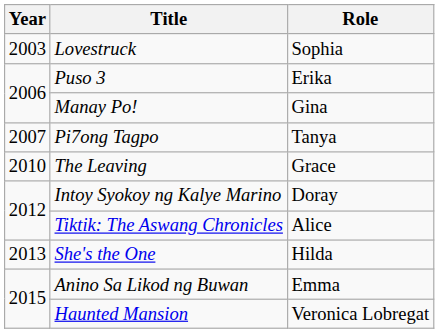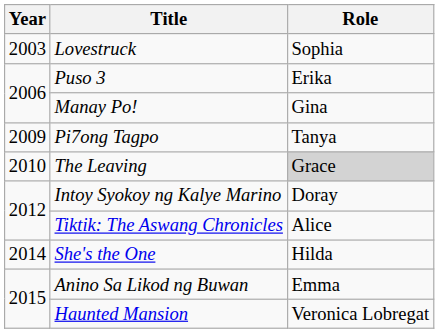Pi7ong Tagpo | Year: 2007 -> 2009
The Leaving | Role: no background -> lightgrey background
She's the One | Year: 2013 -> 2014
